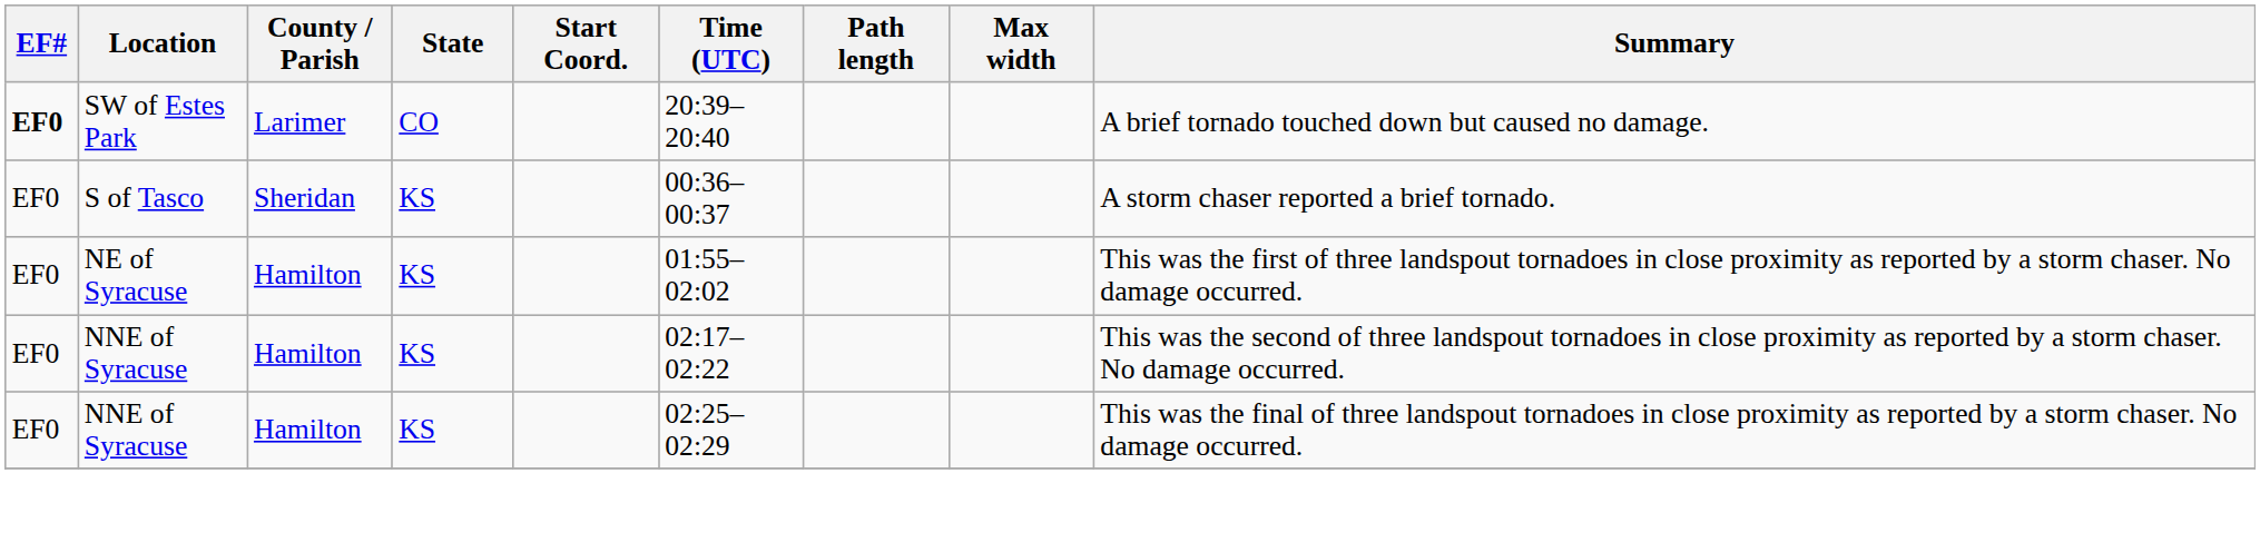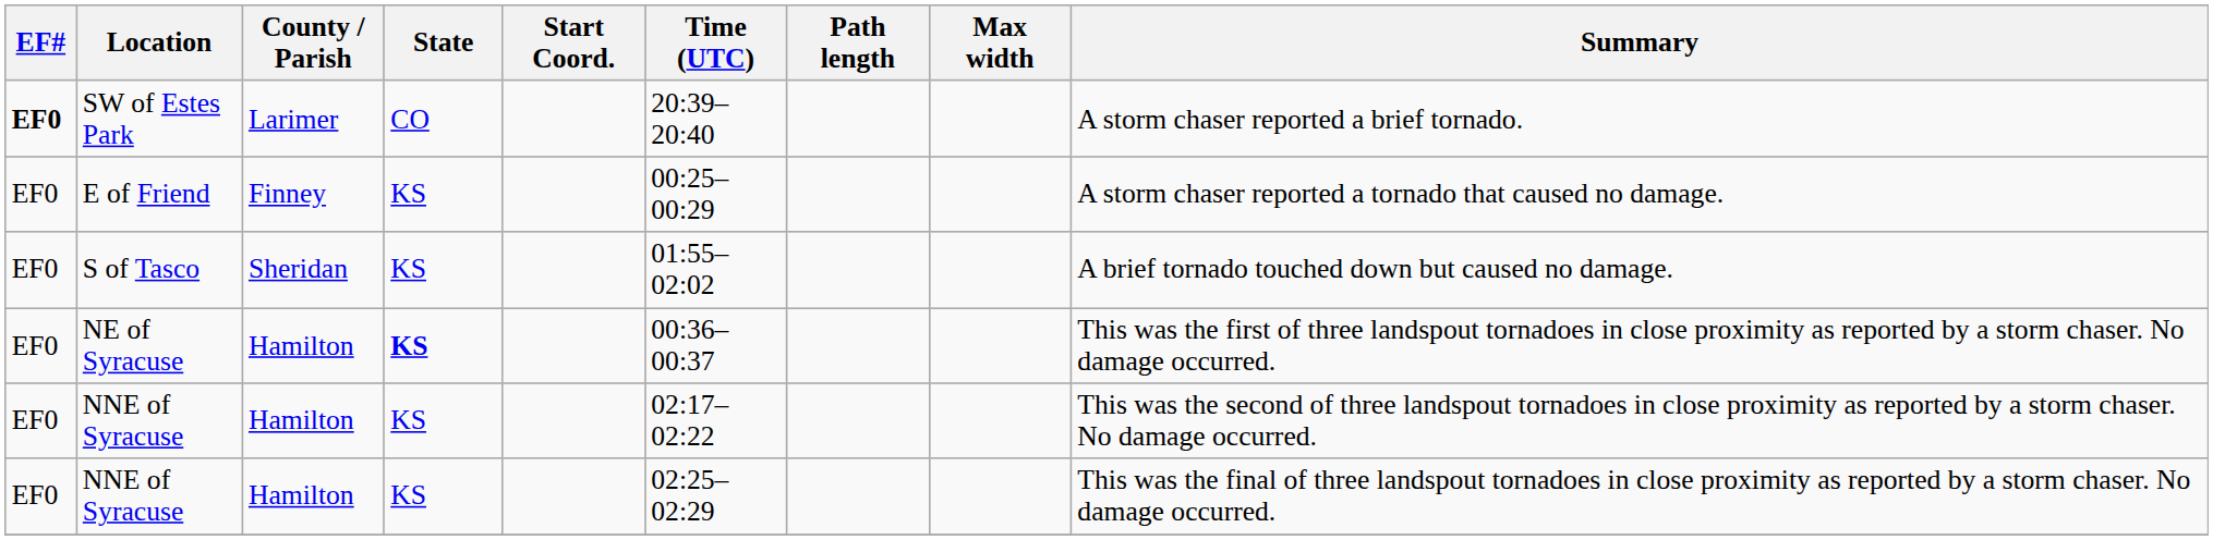SW of Estes Park | Summary: A brief tornado touched down but caused no damage. -> A storm chaser reported a brief tornado.
+ row: EF0 | E of Friend | Finney | KS | 00:25–00:29 | A storm chaser reported a tornado that caused no damage.
S of Tasco | Time (UTC): 00:36–00:37 -> 01:55–02:02
S of Tasco | Summary: A storm chaser reported a brief tornado. -> A brief tornado touched down but caused no damage.
NE of Syracuse | State: normal -> bold
NE of Syracuse | Time (UTC): 01:55–02:02 -> 00:36–00:37
